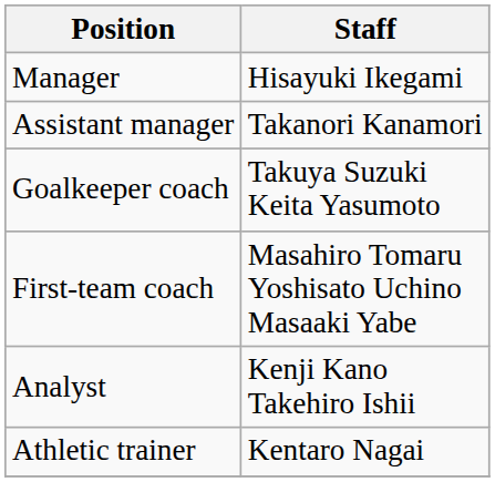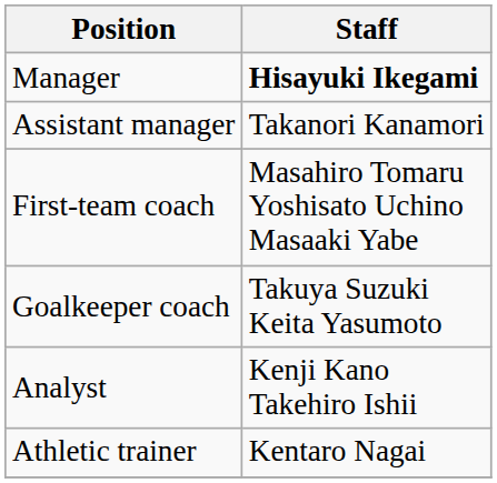Manager | Staff: normal -> bold
rows swapped: First-team coach <-> Goalkeeper coach
